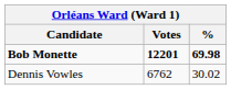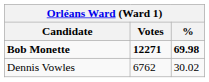Bob Monette | Votes: 12201 -> 12271
